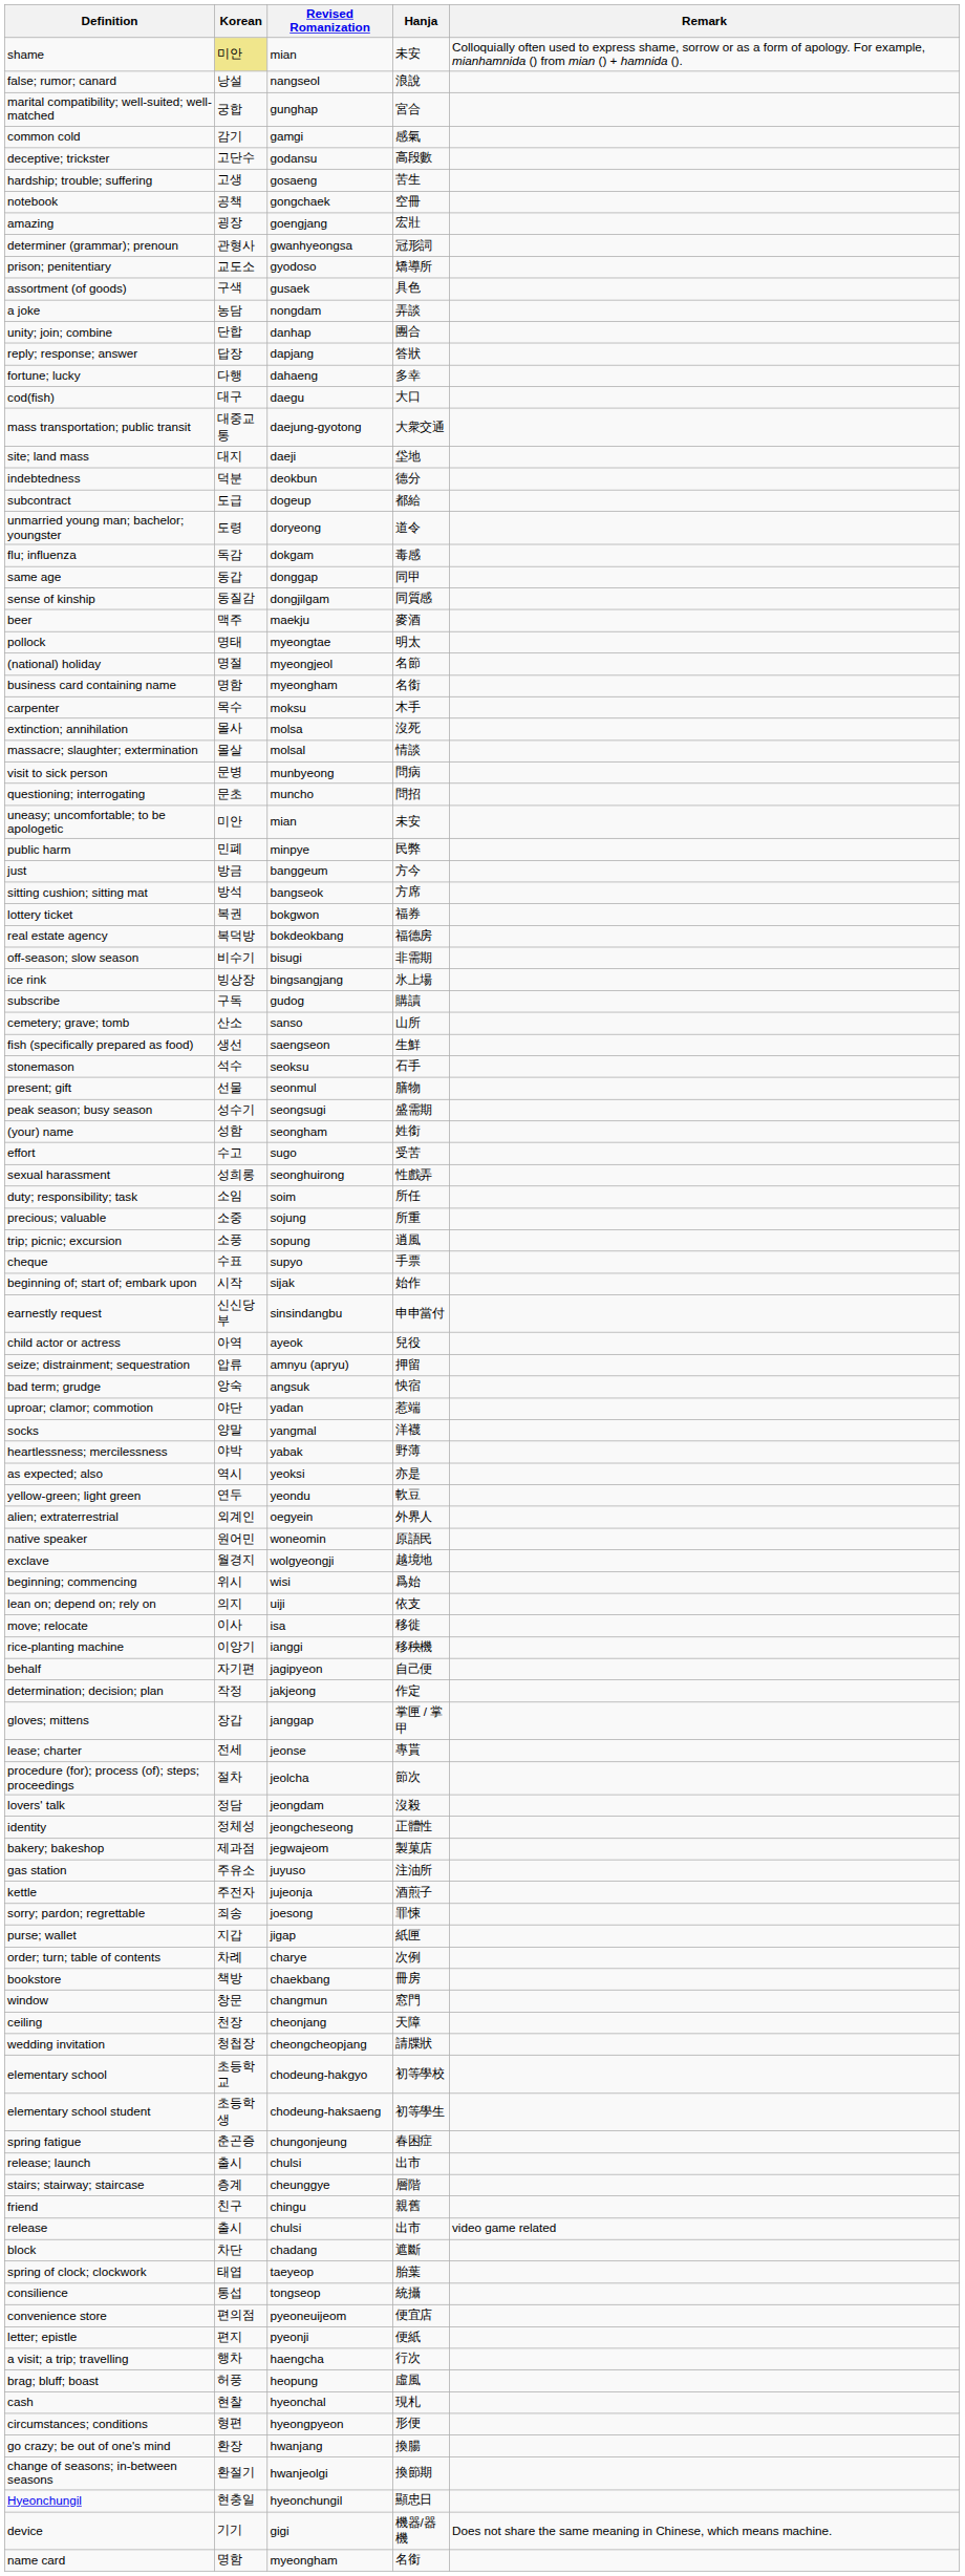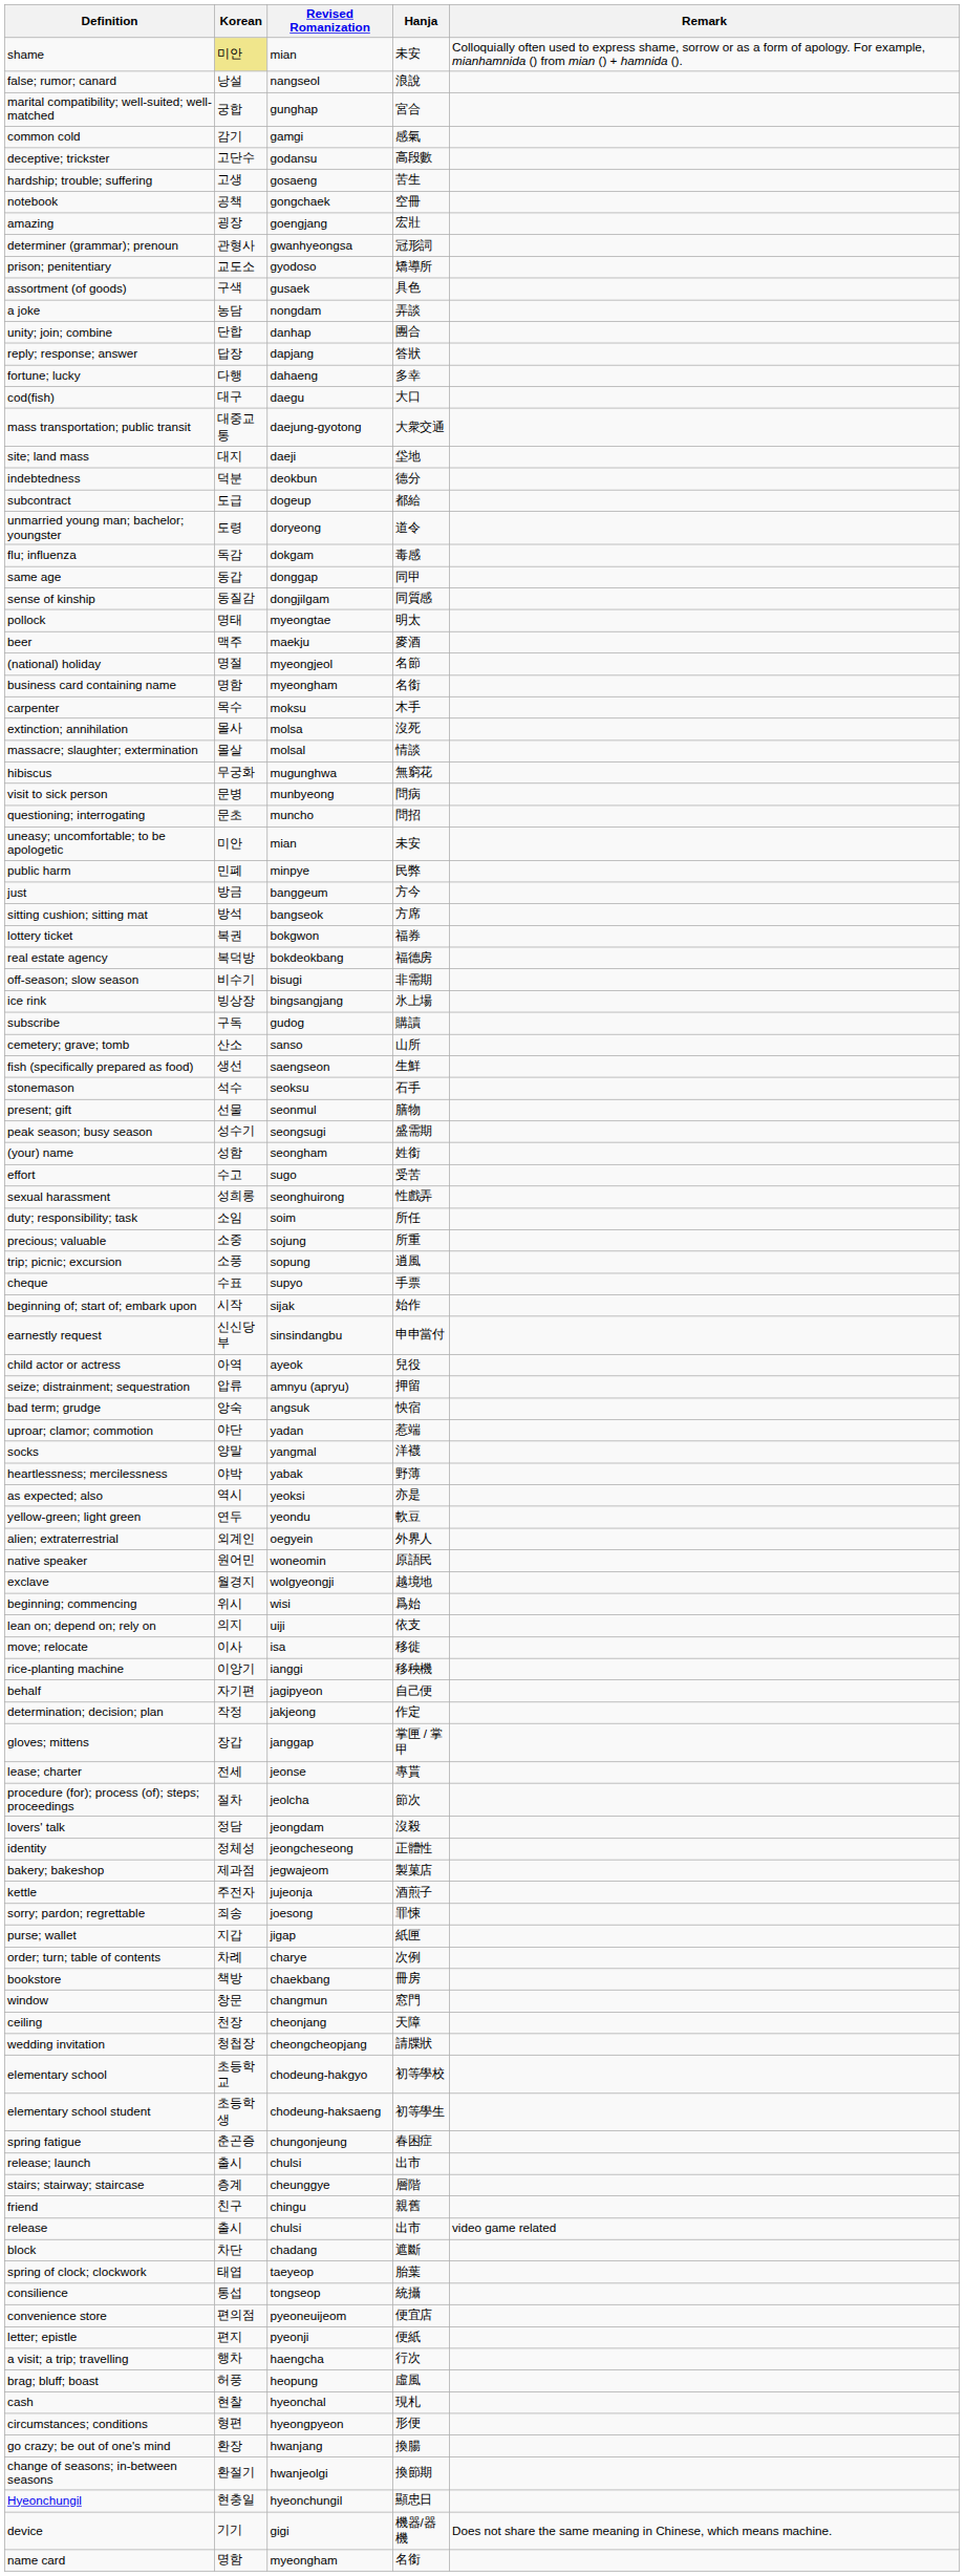rows swapped: beer <-> pollock
+ row: hibiscus | 무궁화 | mugunghwa | 無窮花
- row: gas station | 주유소 | juyuso | 注油所
